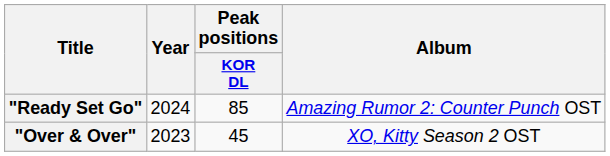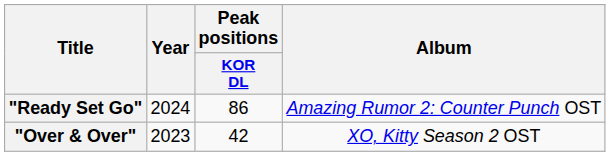"Ready Set Go" | Peak positions / KOR DL: 85 -> 86
"Over & Over" | Peak positions / KOR DL: 45 -> 42
